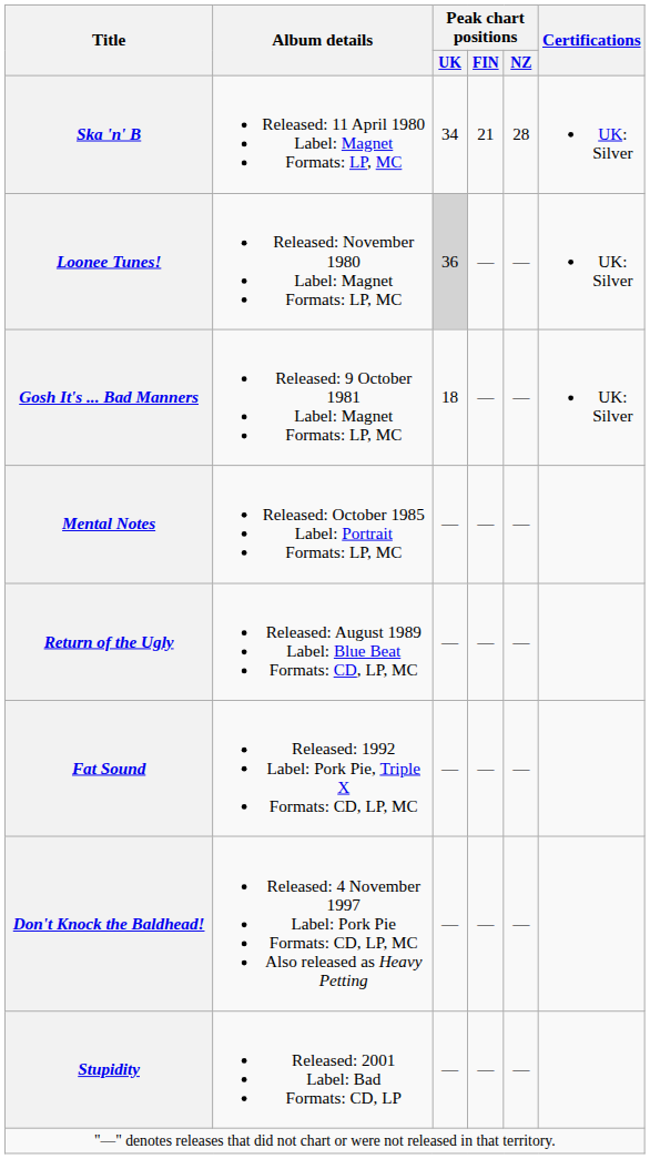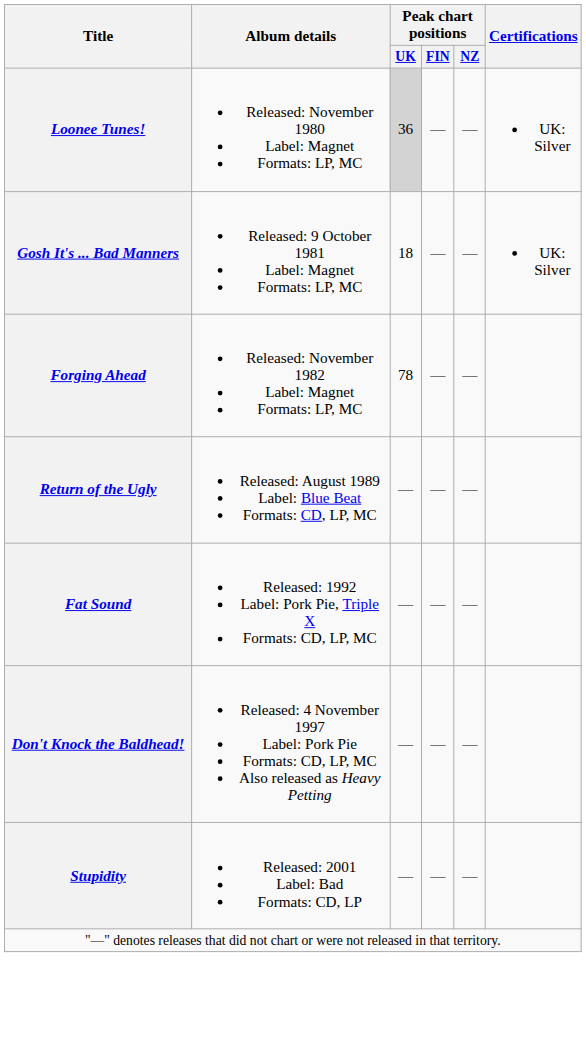- row: Ska 'n' B | Released: 11 April 1980 Label: Magnet Formats: LP, MC | 34 | 21 | 28 | UK: Silver
+ row: Forging Ahead | Released: November 1982 Label: Magnet Formats: LP, MC | 78 | — | —
- row: Mental Notes | Released: October 1985 Label: Portrait Formats: LP, MC | — | — | —
